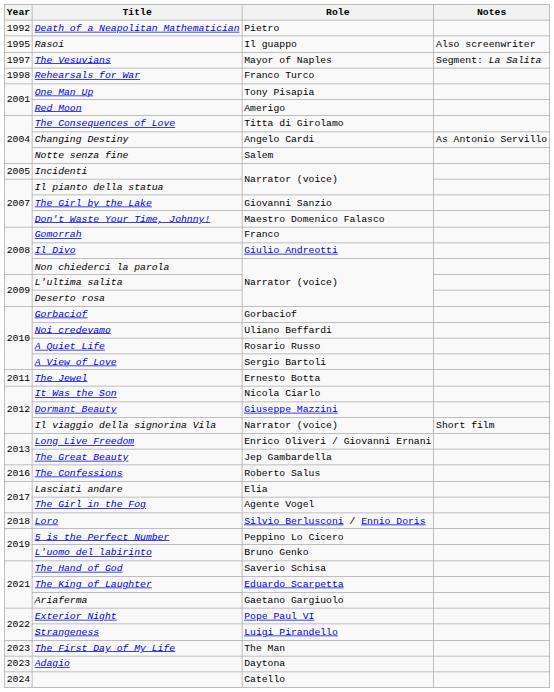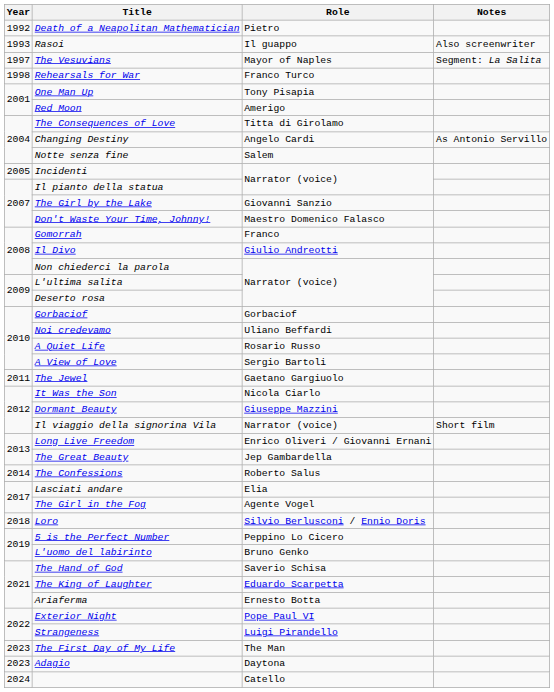Rasoi | Year: 1995 -> 1993
The Jewel | Role: Ernesto Botta -> Gaetano Gargiuolo
The Confessions | Year: 2016 -> 2014
Ariaferma | Role: Gaetano Gargiuolo -> Ernesto Botta
